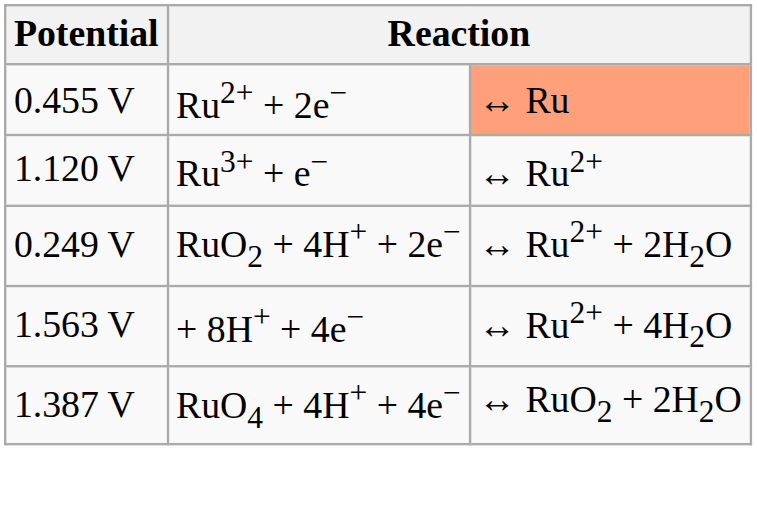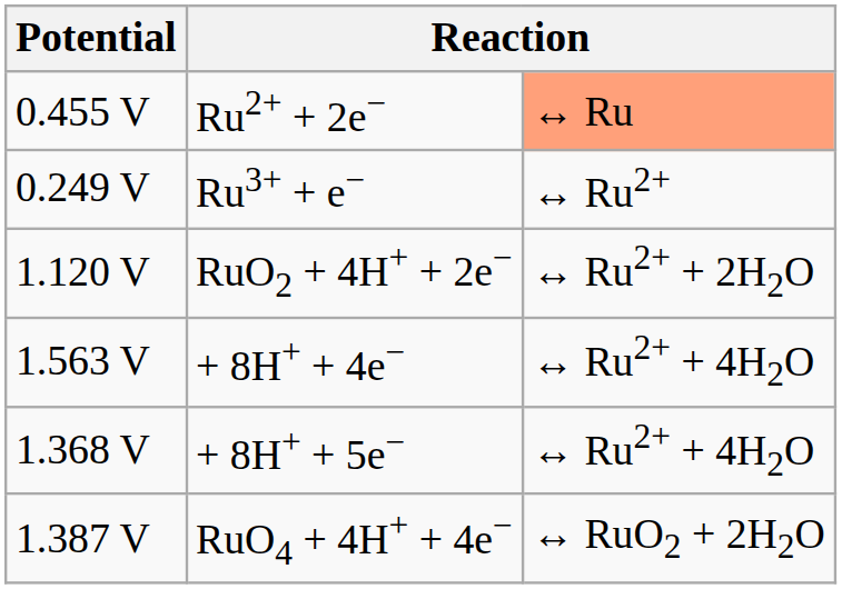Ru3+ + e− | Potential: 1.120 V -> 0.249 V
RuO2 + 4H+ + 2e− | Potential: 0.249 V -> 1.120 V
+ row: 1.368 V | + 8H+ + 5e− | ↔ Ru2+ + 4H2O
